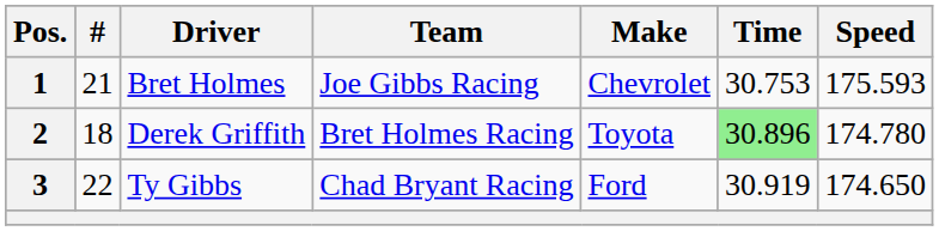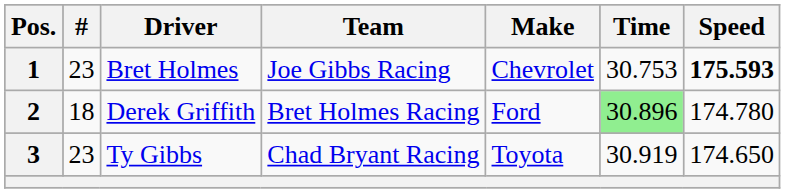1 | #: 21 -> 23
1 | Speed: normal -> bold
2 | Make: Toyota -> Ford
3 | #: 22 -> 23
3 | Make: Ford -> Toyota
